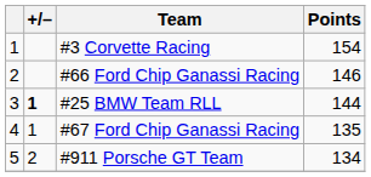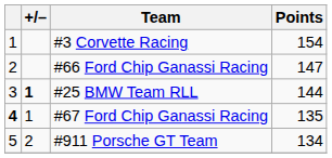#66 Ford Chip Ganassi Racing | Points: 146 -> 147
#67 Ford Chip Ganassi Racing | column 1: normal -> bold
